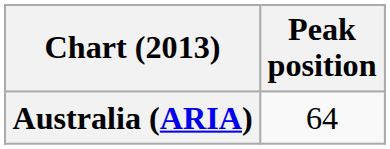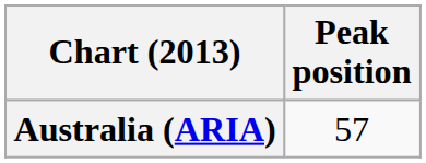Australia (ARIA) | Peak position: 64 -> 57
